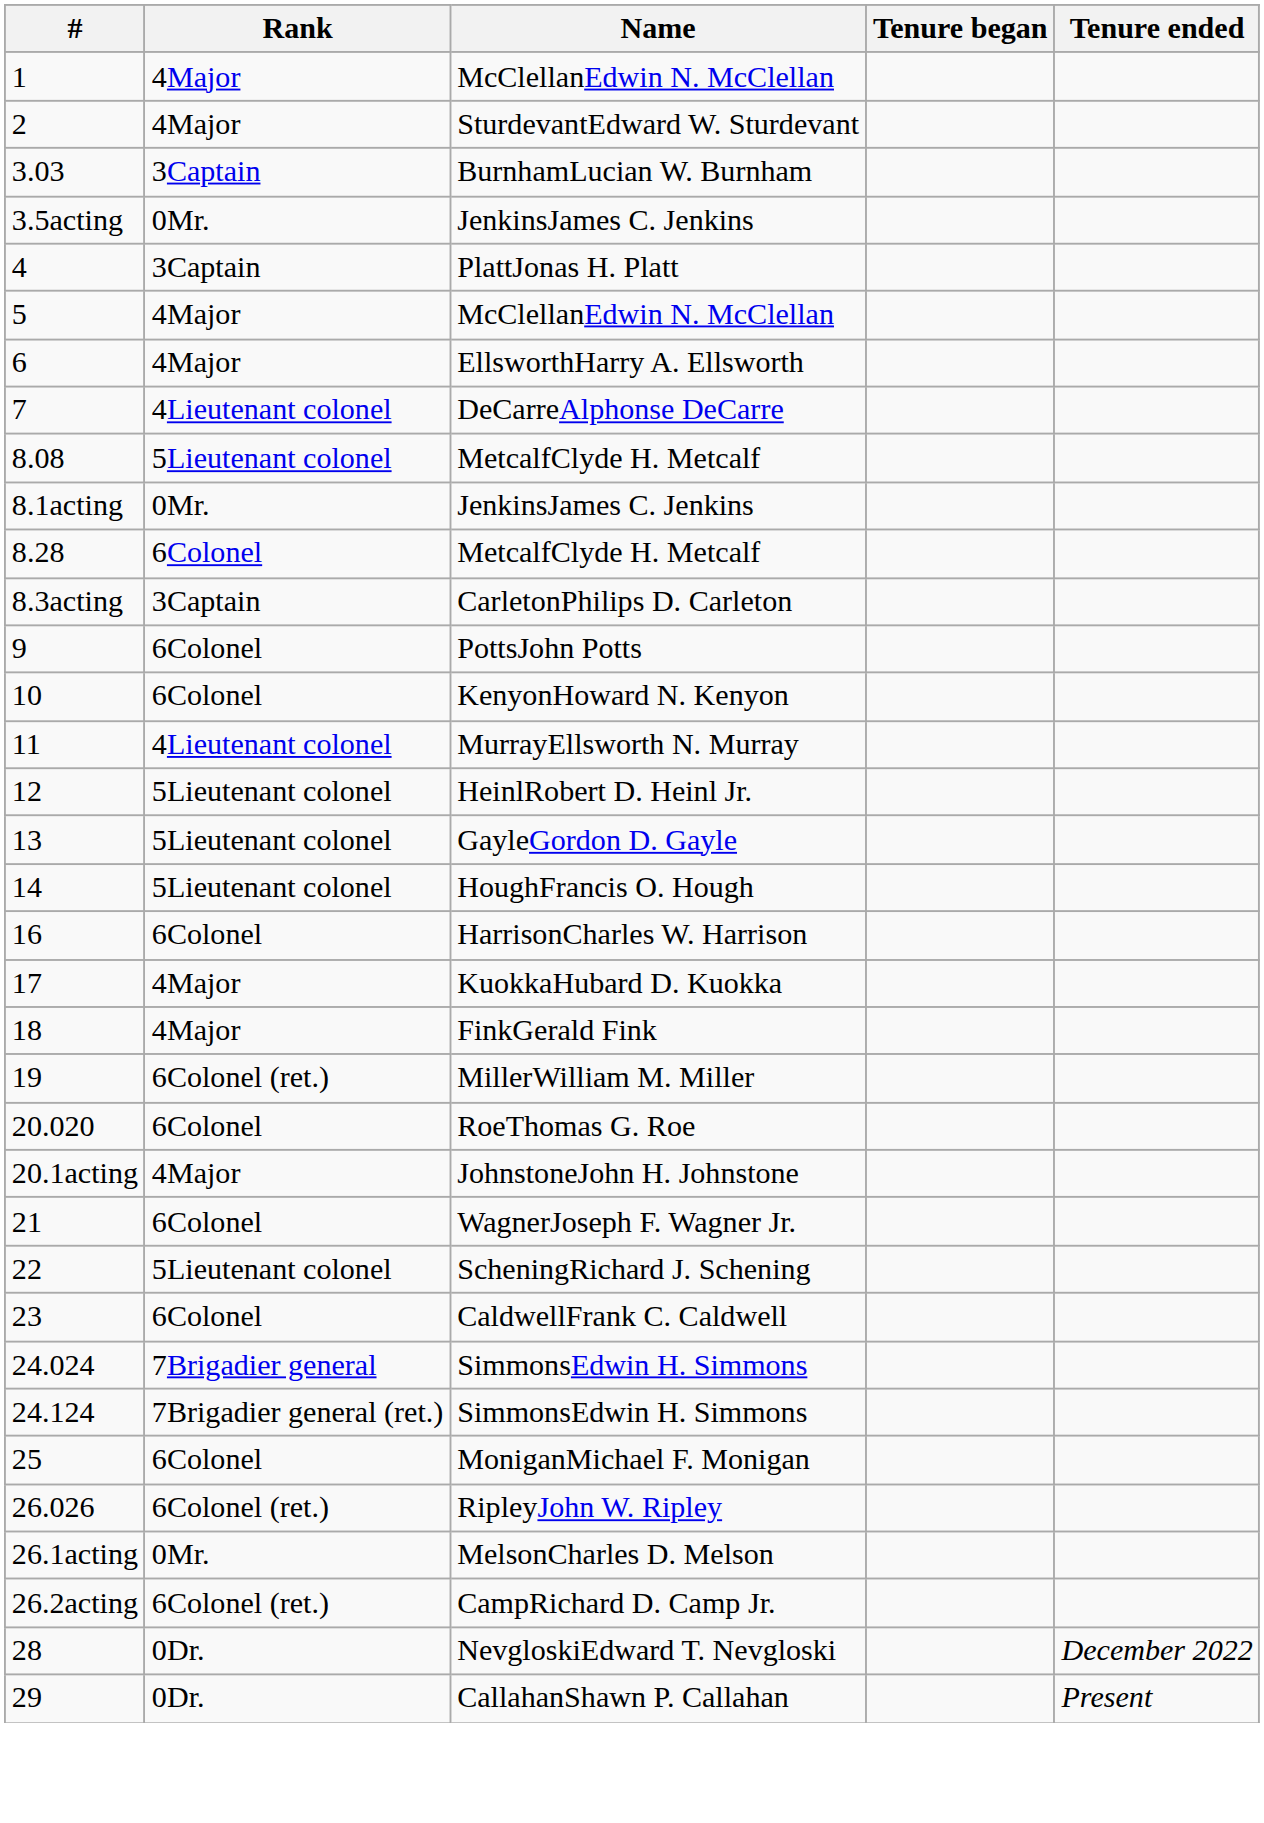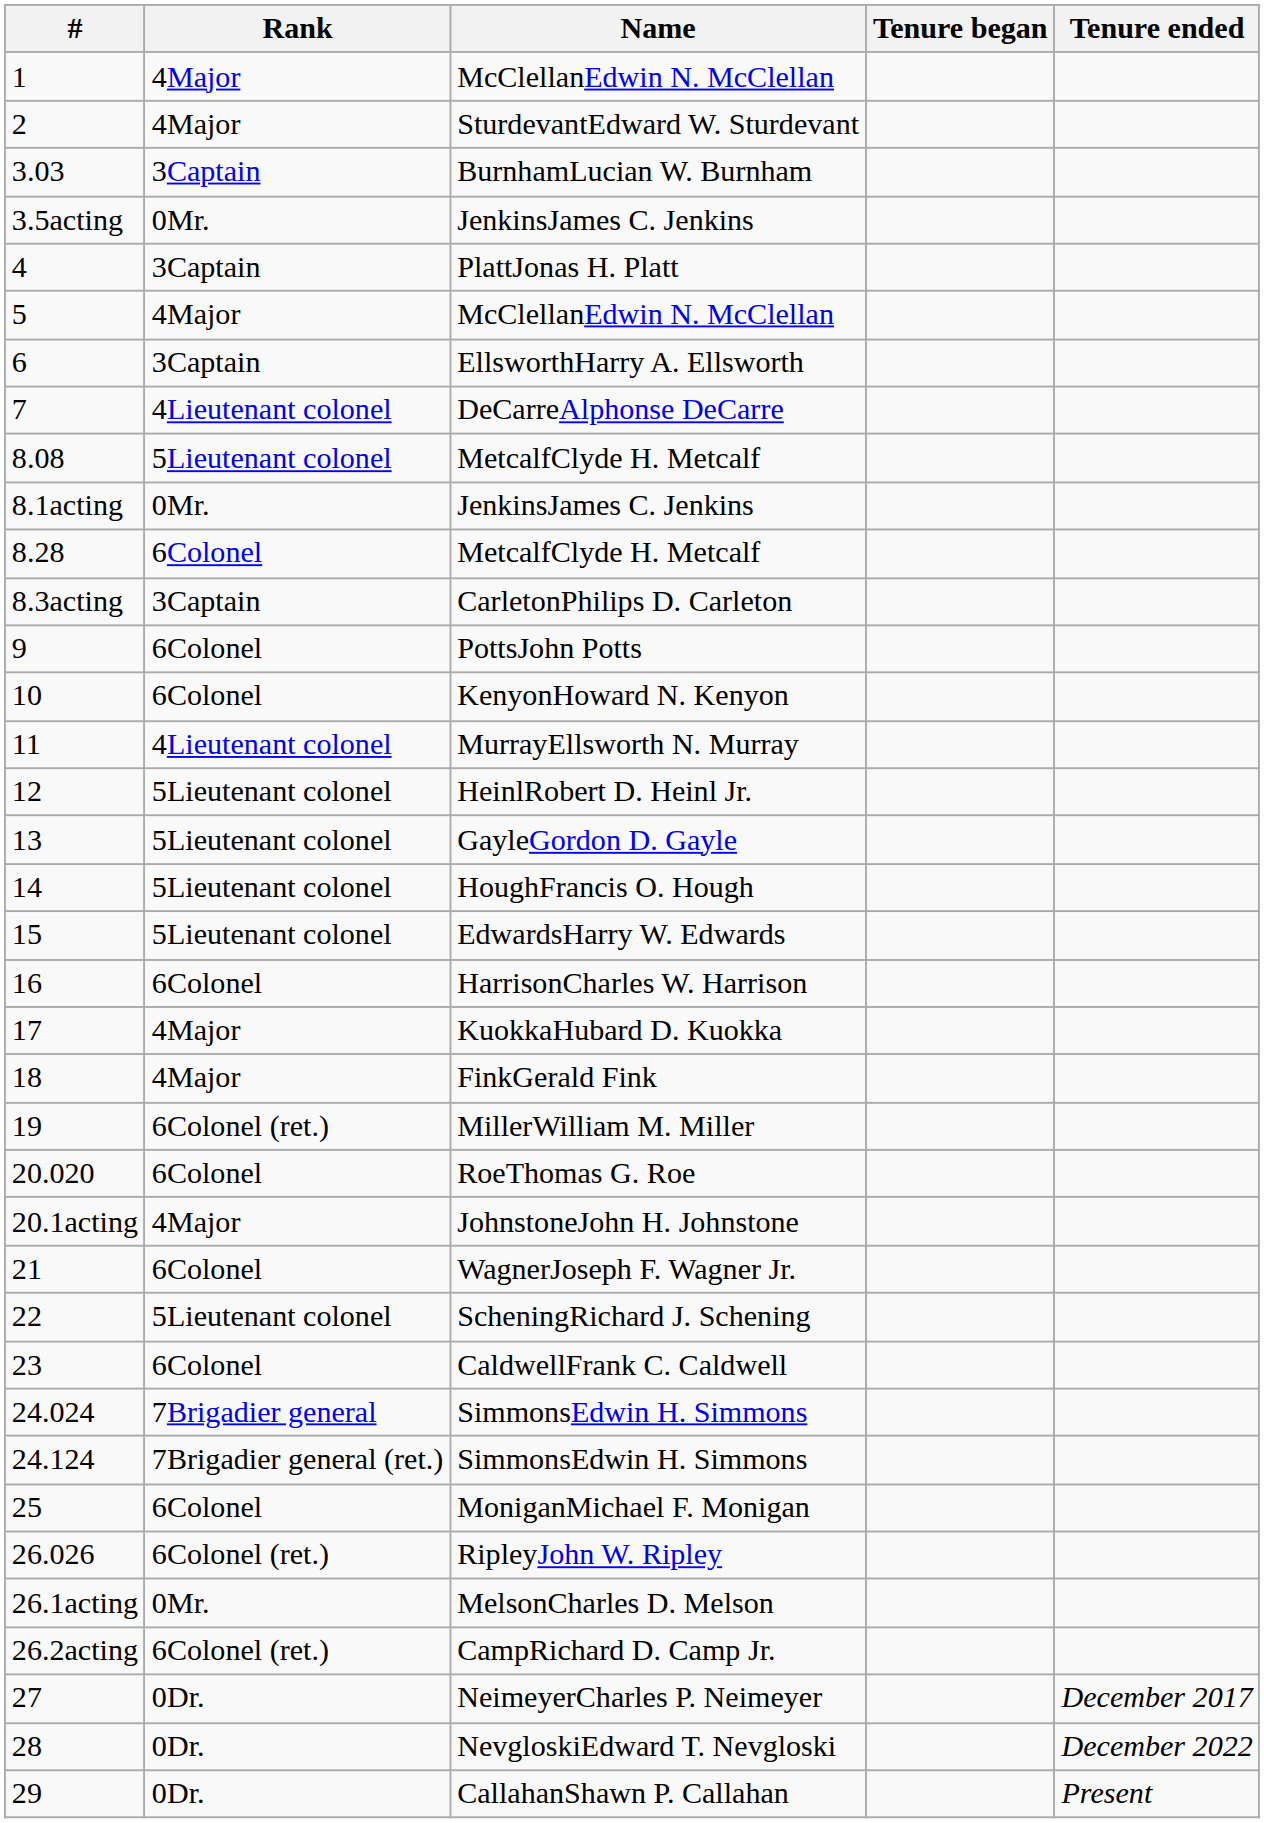6 | Rank: 4Major -> 3Captain
+ row: 15 | 5Lieutenant colonel | EdwardsHarry W. Edwards
+ row: 27 | 0Dr. | NeimeyerCharles P. Neimeyer | December 2017
